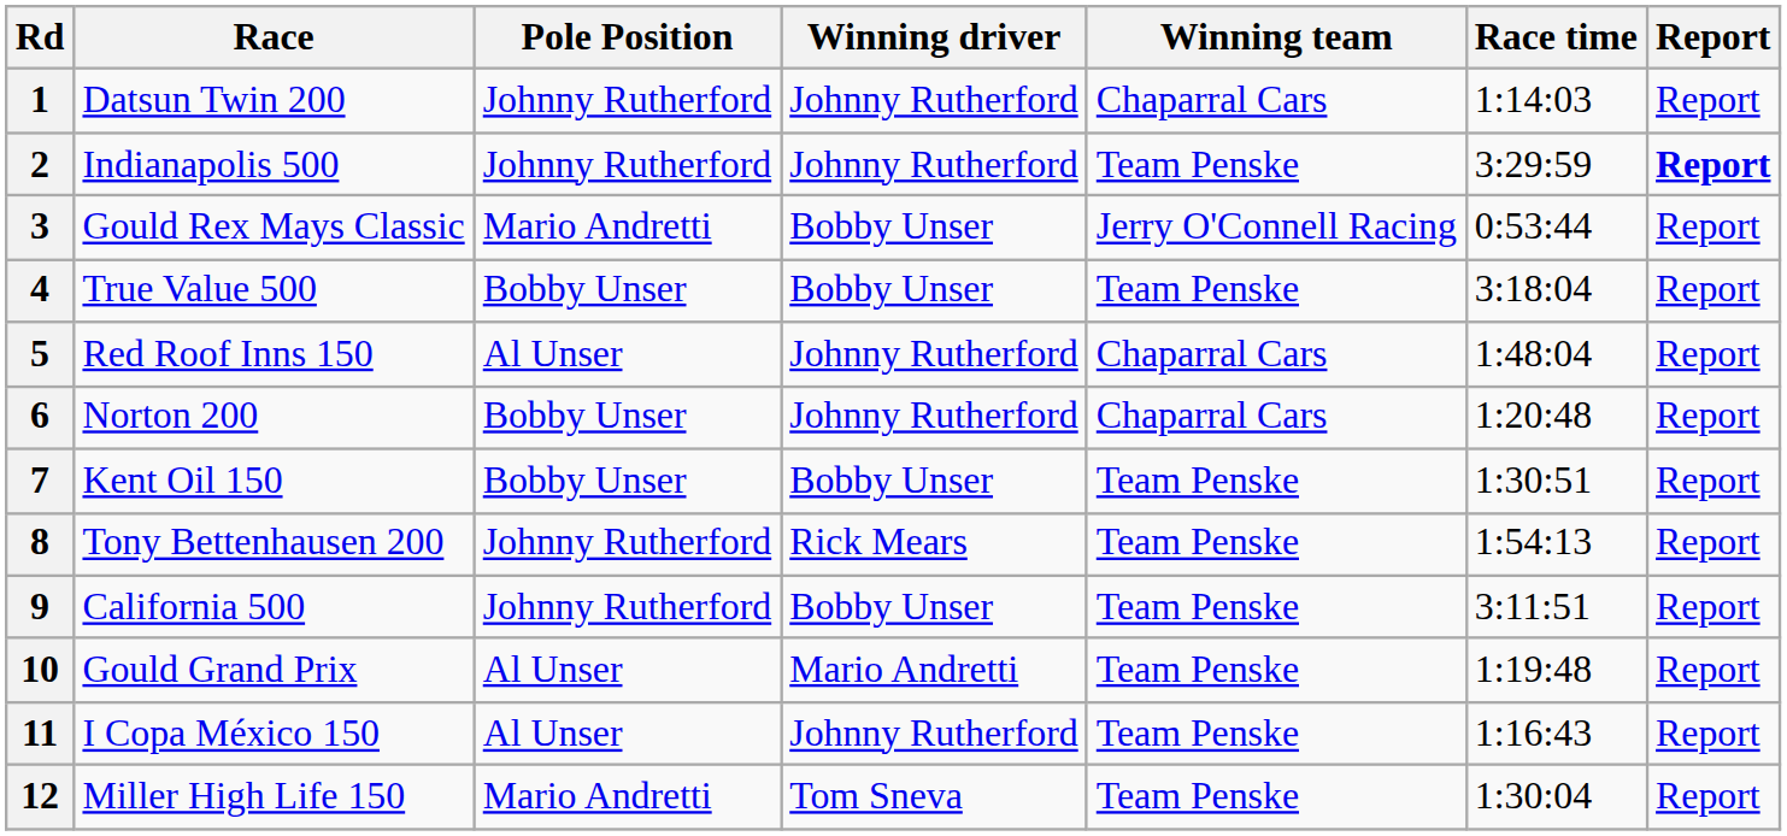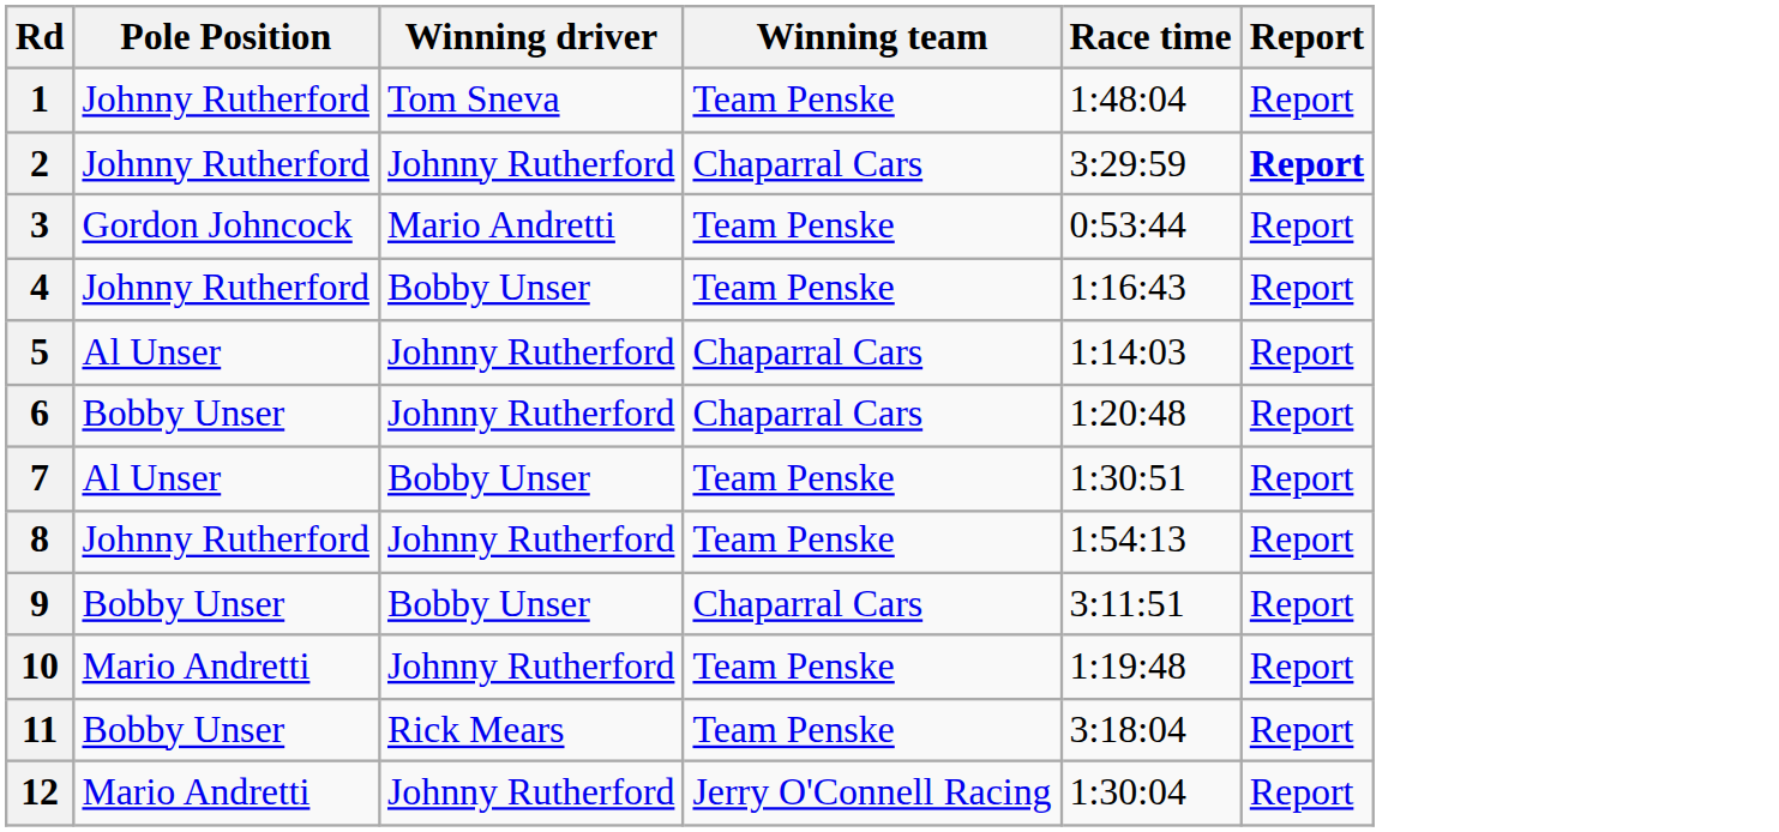- column: Race | Datsun Twin 200 | Indianapolis 500 | Gould Rex Mays Classic | True Value 500 | Red Roof Inns 150 | Norton 200 | Kent Oil 150 | Tony Bettenhausen 200 | California 500 | Gould Grand Prix | I Copa México 150 | Miller High Life 150
1 | Winning driver: Johnny Rutherford -> Tom Sneva
1 | Winning team: Chaparral Cars -> Team Penske
1 | Race time: 1:14:03 -> 1:48:04
2 | Winning team: Team Penske -> Chaparral Cars
3 | Pole Position: Mario Andretti -> Gordon Johncock
3 | Winning driver: Bobby Unser -> Mario Andretti
3 | Winning team: Jerry O'Connell Racing -> Team Penske
4 | Pole Position: Bobby Unser -> Johnny Rutherford
4 | Race time: 3:18:04 -> 1:16:43
5 | Race time: 1:48:04 -> 1:14:03
7 | Pole Position: Bobby Unser -> Al Unser
8 | Winning driver: Rick Mears -> Johnny Rutherford
9 | Pole Position: Johnny Rutherford -> Bobby Unser
9 | Winning team: Team Penske -> Chaparral Cars
10 | Pole Position: Al Unser -> Mario Andretti
10 | Winning driver: Mario Andretti -> Johnny Rutherford
11 | Pole Position: Al Unser -> Bobby Unser
11 | Winning driver: Johnny Rutherford -> Rick Mears
11 | Race time: 1:16:43 -> 3:18:04
12 | Winning driver: Tom Sneva -> Johnny Rutherford
12 | Winning team: Team Penske -> Jerry O'Connell Racing
